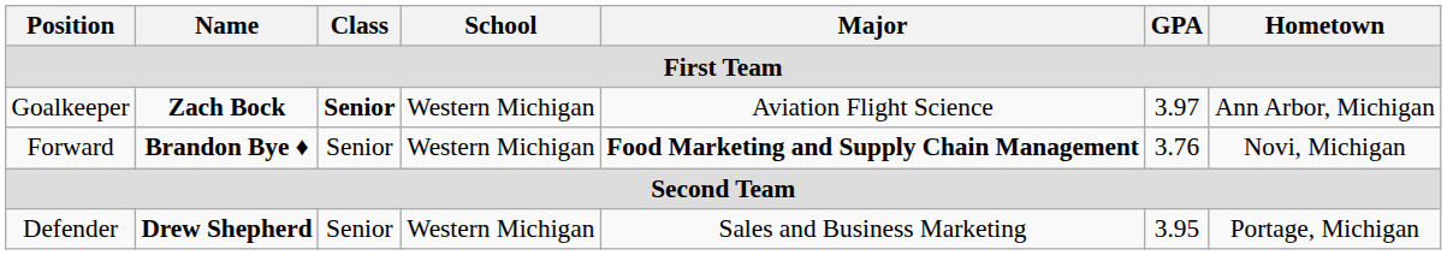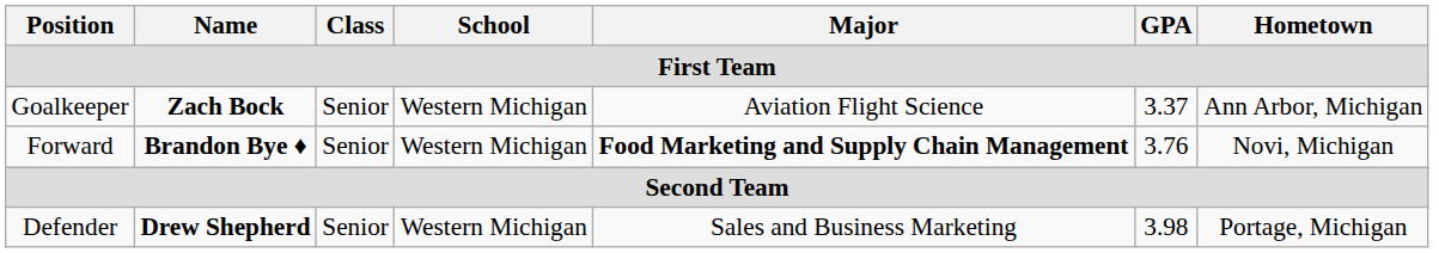Goalkeeper | Class: bold -> normal
Goalkeeper | GPA: 3.97 -> 3.37
Defender | GPA: 3.95 -> 3.98
